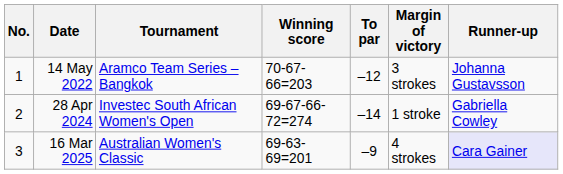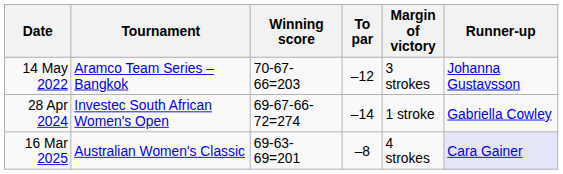- column: No. | 1 | 2 | 3
16 Mar 2025 | To par: –9 -> –8
